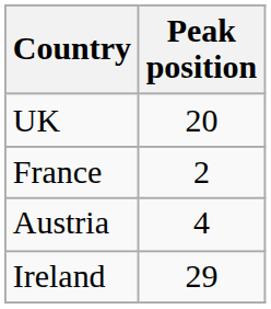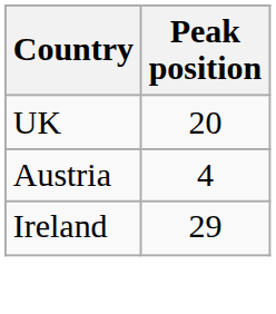- row: France | 2
